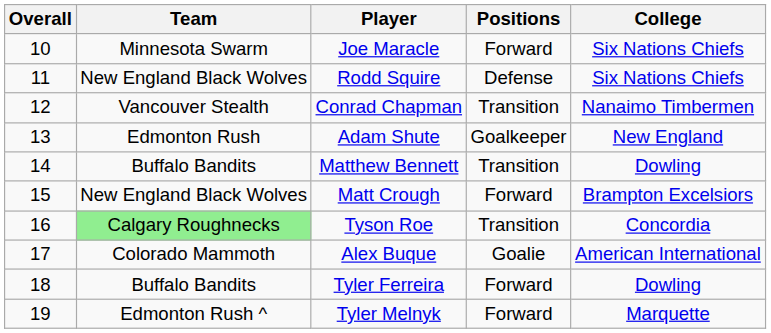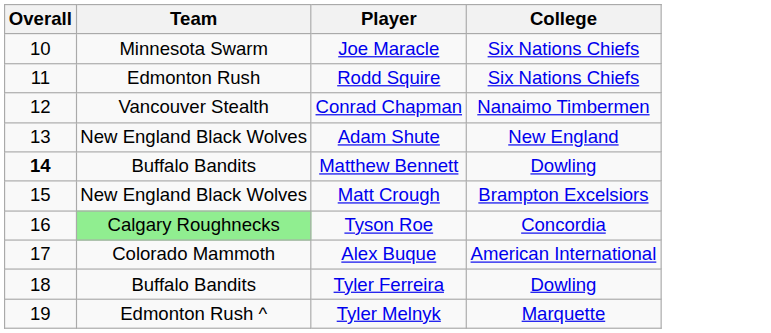- column: Positions | Forward | Defense | Transition | Goalkeeper | Transition | Forward | Transition | Goalie | Forward | Forward
Rodd Squire | Team: New England Black Wolves -> Edmonton Rush
Adam Shute | Team: Edmonton Rush -> New England Black Wolves
Matthew Bennett | Overall: normal -> bold
